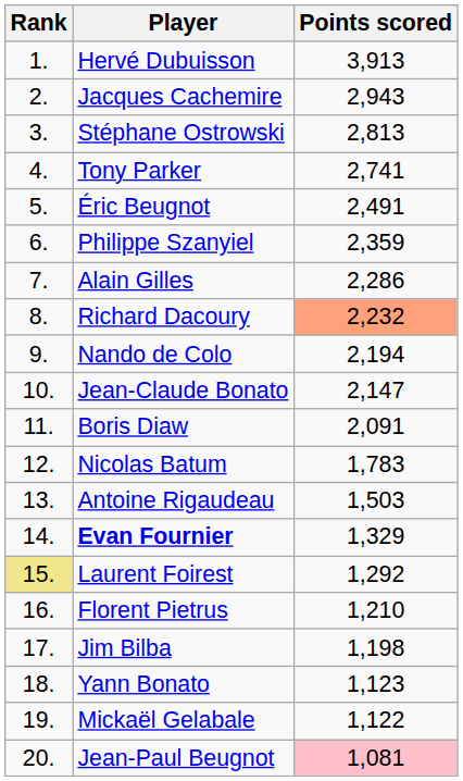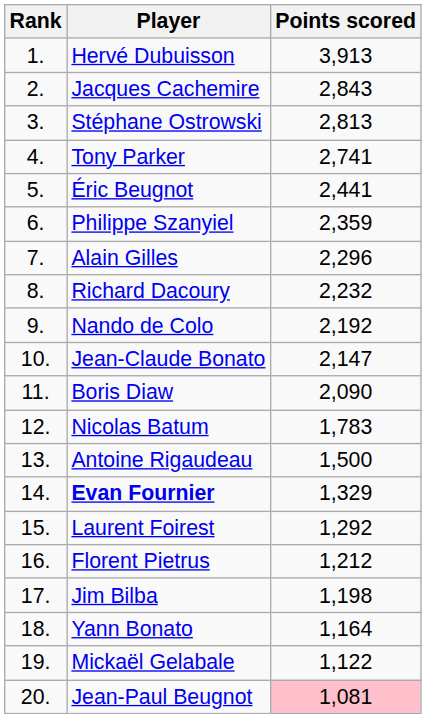Jacques Cachemire | Points scored: 2,943 -> 2,843
Éric Beugnot | Points scored: 2,491 -> 2,441
Alain Gilles | Points scored: 2,286 -> 2,296
Richard Dacoury | Points scored: lightsalmon background -> no background
Nando de Colo | Points scored: 2,194 -> 2,192
Boris Diaw | Points scored: 2,091 -> 2,090
Antoine Rigaudeau | Points scored: 1,503 -> 1,500
Laurent Foirest | Rank: khaki background -> no background
Florent Pietrus | Points scored: 1,210 -> 1,212
Yann Bonato | Points scored: 1,123 -> 1,164
